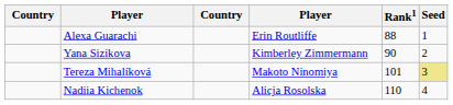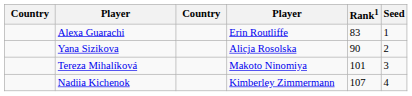Alexa Guarachi | Rank1: 88 -> 83
Yana Sizikova | column 4: Kimberley Zimmermann -> Alicja Rosolska
Tereza Mihalíková | Seed: khaki background -> no background
Nadiia Kichenok | column 4: Alicja Rosolska -> Kimberley Zimmermann
Nadiia Kichenok | Rank1: 110 -> 107
